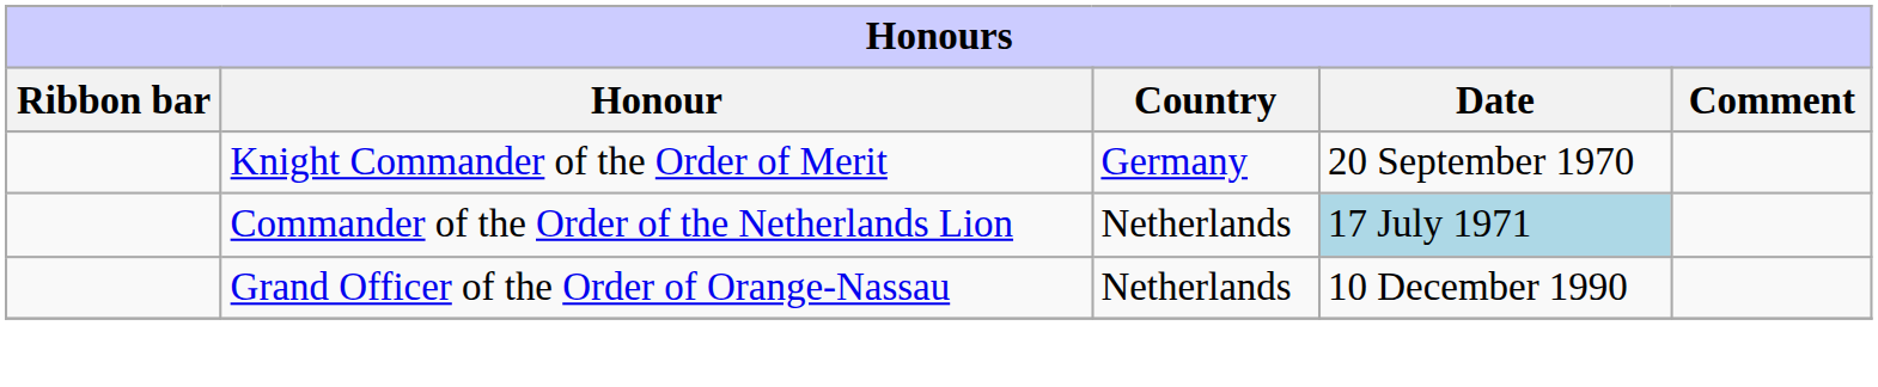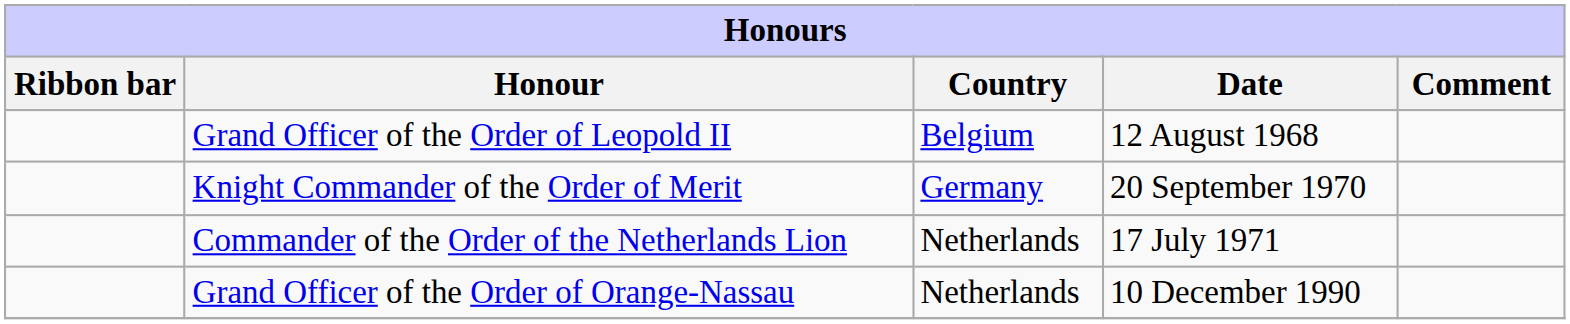+ row: Grand Officer of the Order of Leopold II | Belgium | 12 August 1968
Commander of the Order of the Netherlands Lion | Date: lightblue background -> no background
